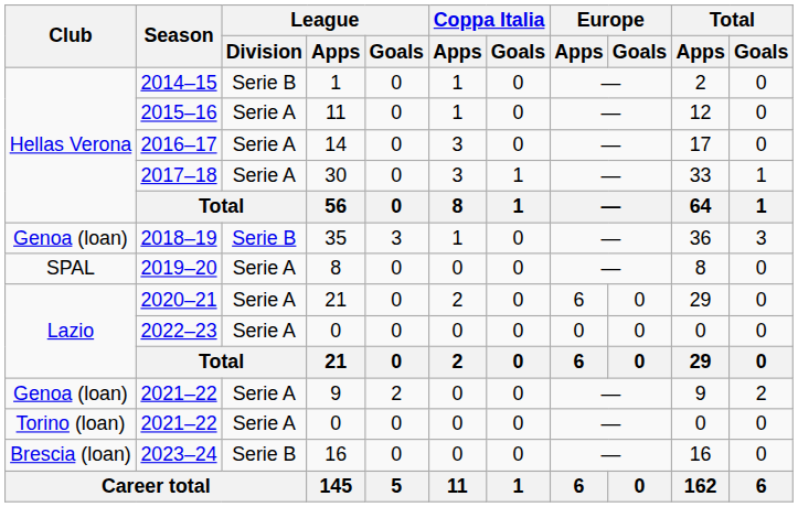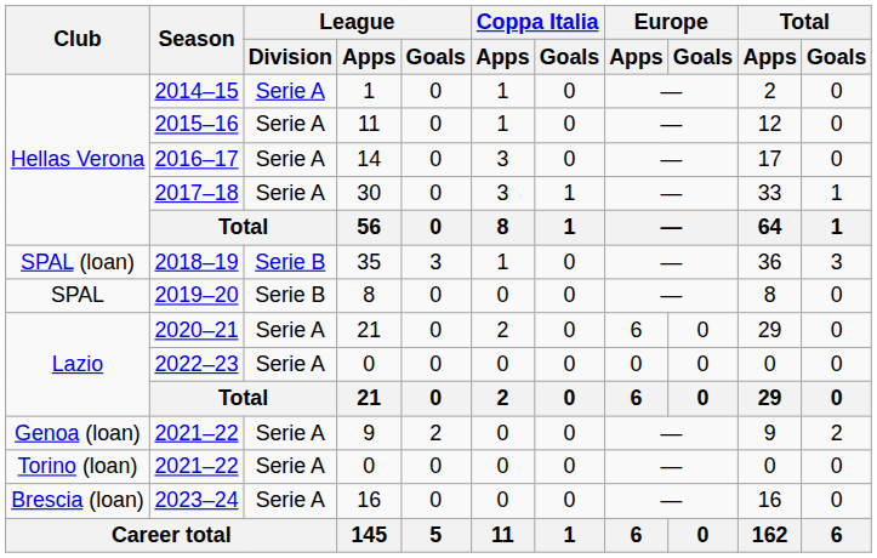2014–15 | League / Division: Serie B -> Serie A
2018–19 | Club: Genoa (loan) -> SPAL (loan)
2019–20 | League / Division: Serie A -> Serie B
2023–24 | League / Division: Serie B -> Serie A
